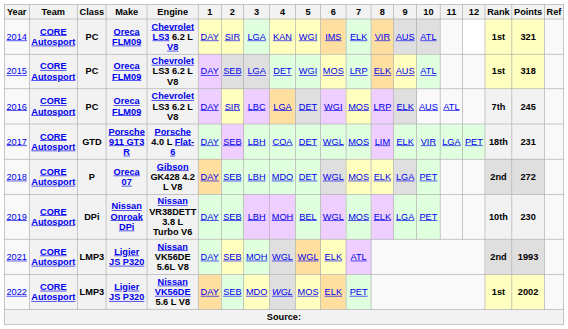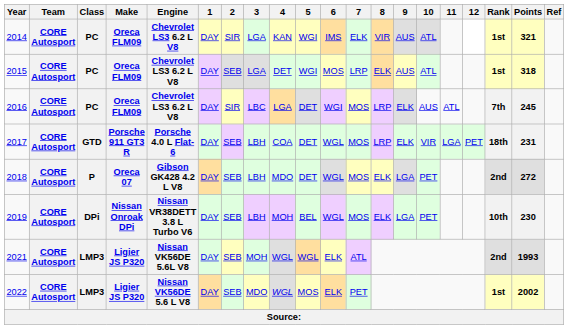2017 | 8: LIM -> LRP
